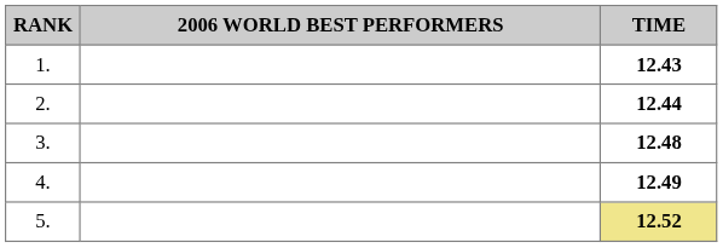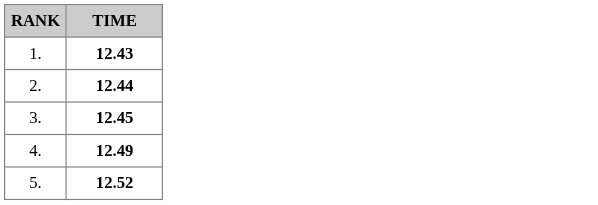- column: 2006 WORLD BEST PERFORMERS
3. | TIME: 12.48 -> 12.45
5. | TIME: khaki background -> no background
